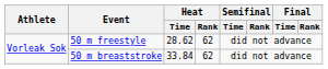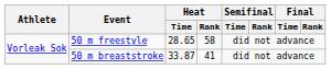50 m freestyle | Heat / Time: 28.62 -> 28.65
50 m freestyle | Heat / Rank: 62 -> 58
50 m breaststroke | Heat / Time: 33.84 -> 33.87
50 m breaststroke | Heat / Rank: 62 -> 41
